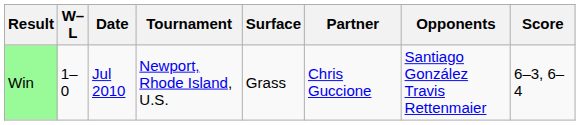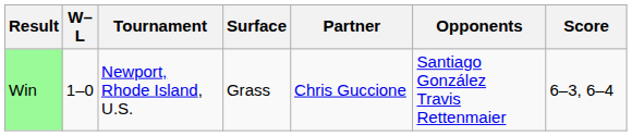- column: Date | Jul 2010
